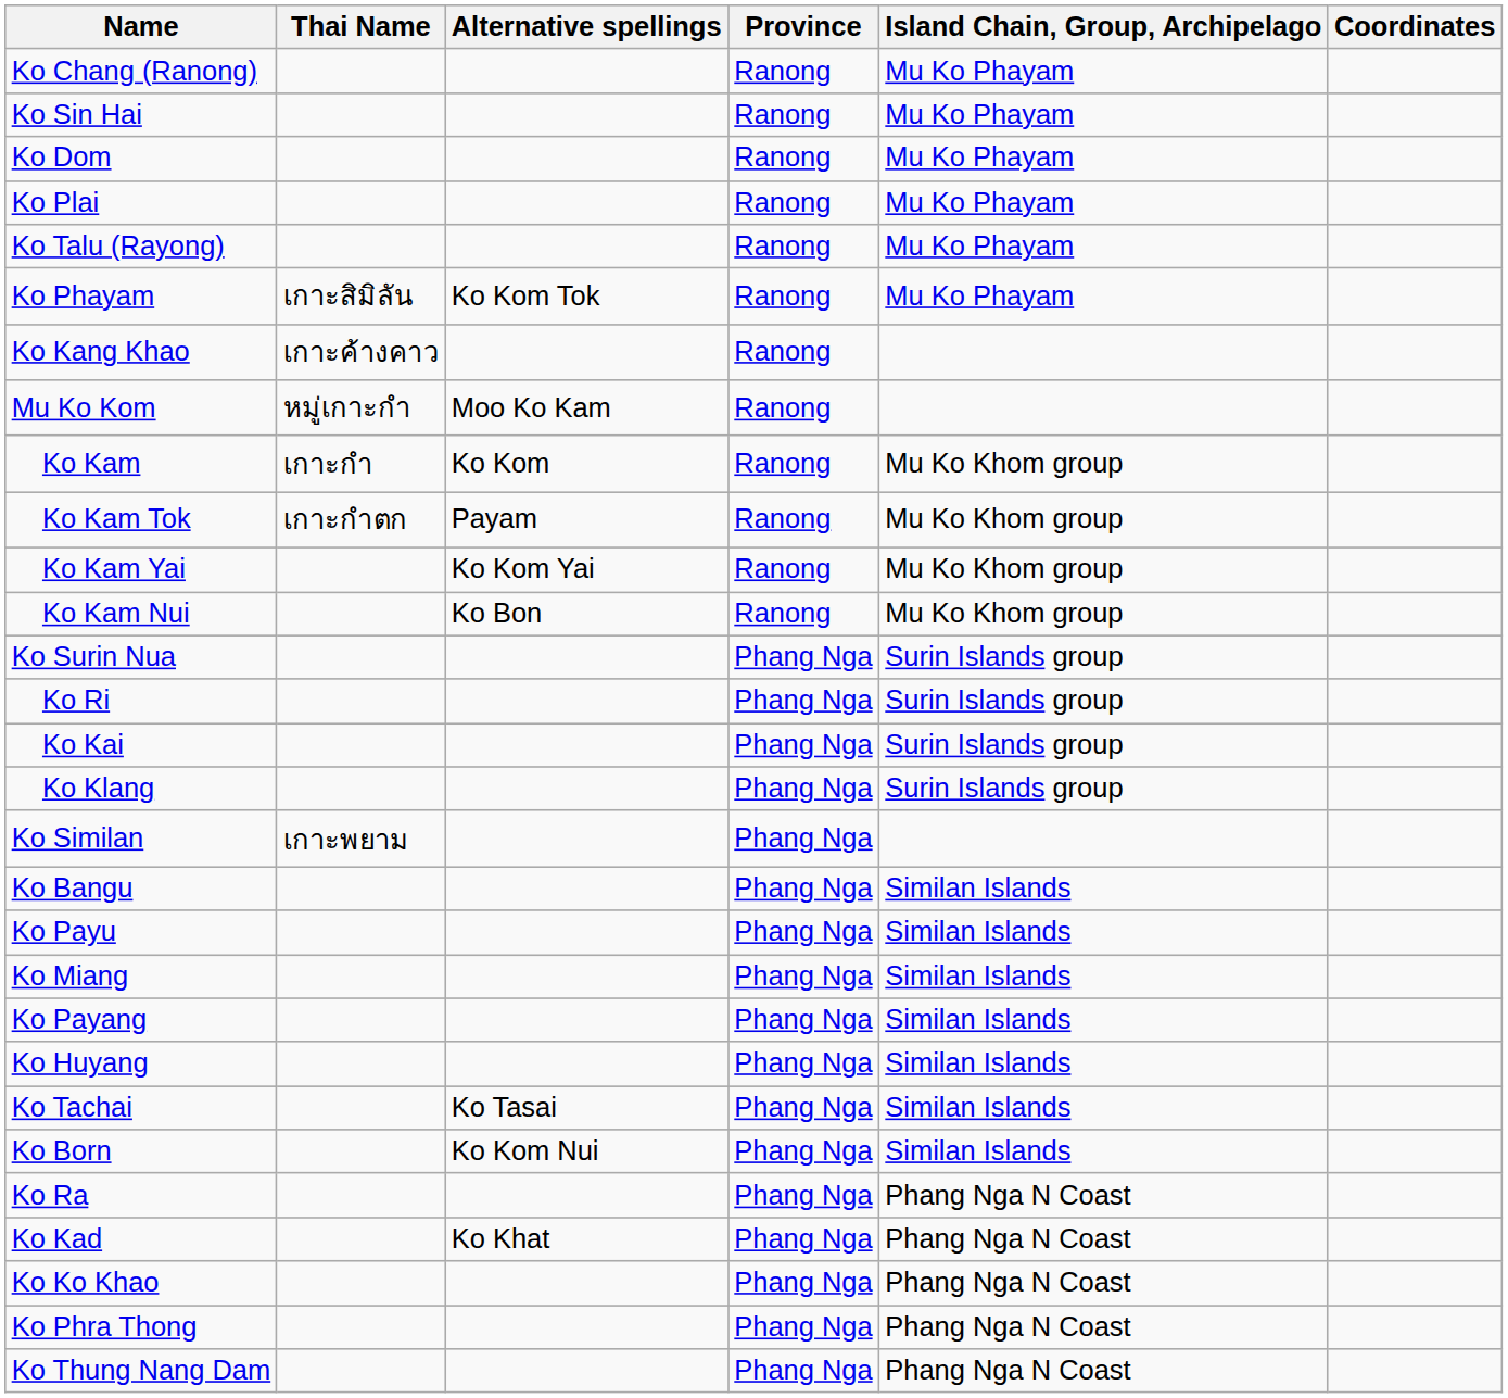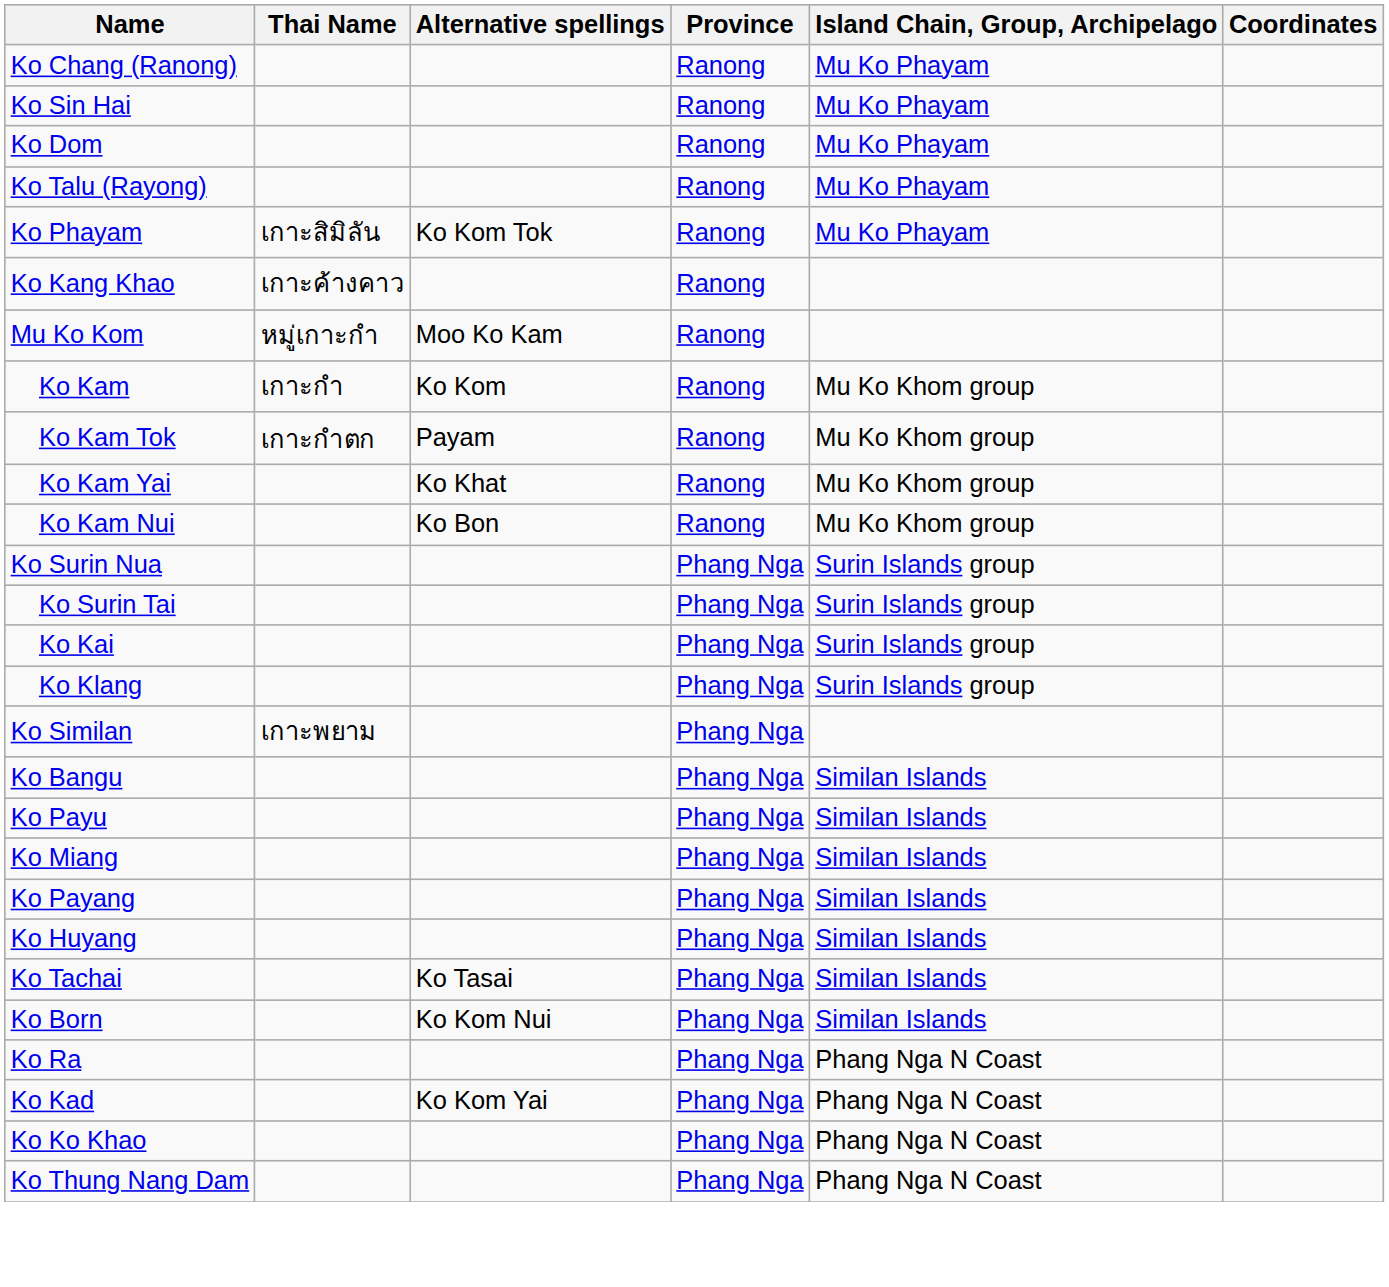- row: Ko Plai | Ranong | Mu Ko Phayam
Ko Kam Yai | Alternative spellings: Ko Kom Yai -> Ko Khat
+ row: Ko Surin Tai | Phang Nga | Surin Islands group
- row: Ko Ri | Phang Nga | Surin Islands group
Ko Kad | Alternative spellings: Ko Khat -> Ko Kom Yai
- row: Ko Phra Thong | Phang Nga | Phang Nga N Coast
